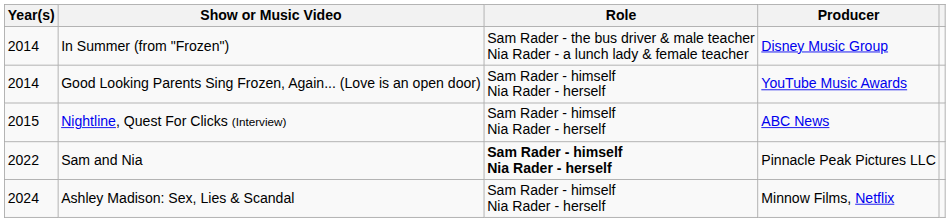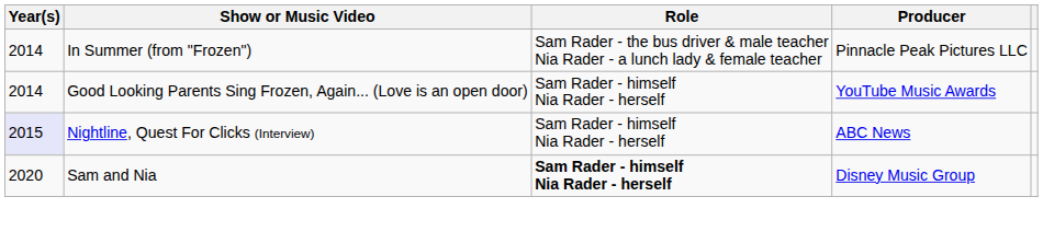In Summer (from "Frozen") | Producer: Disney Music Group -> Pinnacle Peak Pictures LLC
Nightline, Quest For Clicks (Interview) | Year(s): no background -> lavender background
Sam and Nia | Year(s): 2022 -> 2020
Sam and Nia | Producer: Pinnacle Peak Pictures LLC -> Disney Music Group
- row: 2024 | Ashley Madison: Sex, Lies & Scandal | Sam Rader - himself Nia Rader - herself | Minnow Films, Netflix
